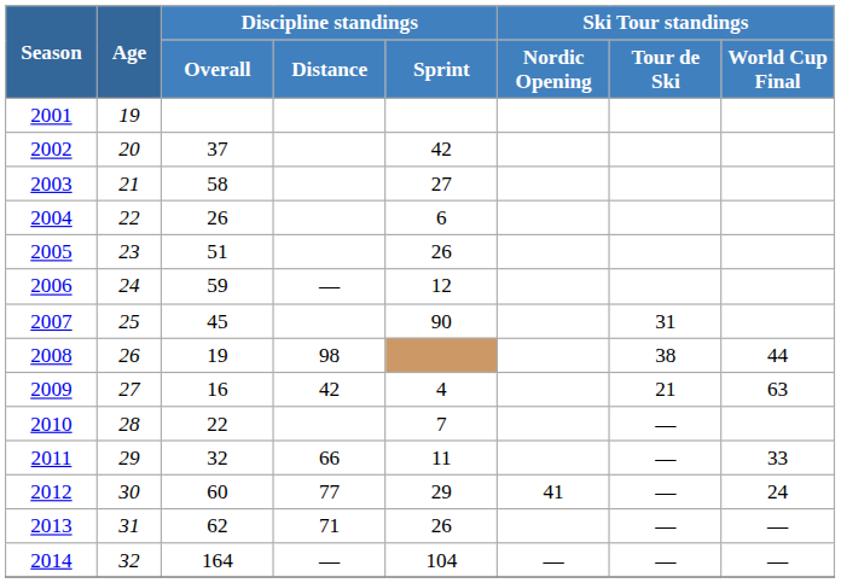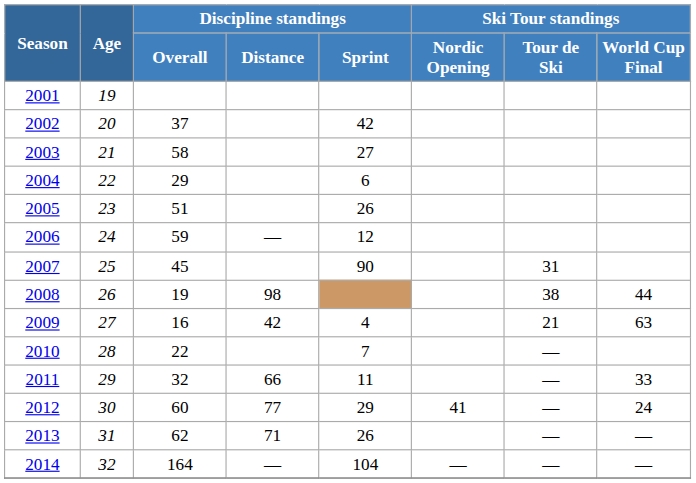2004 | Discipline standings / Overall: 26 -> 29
